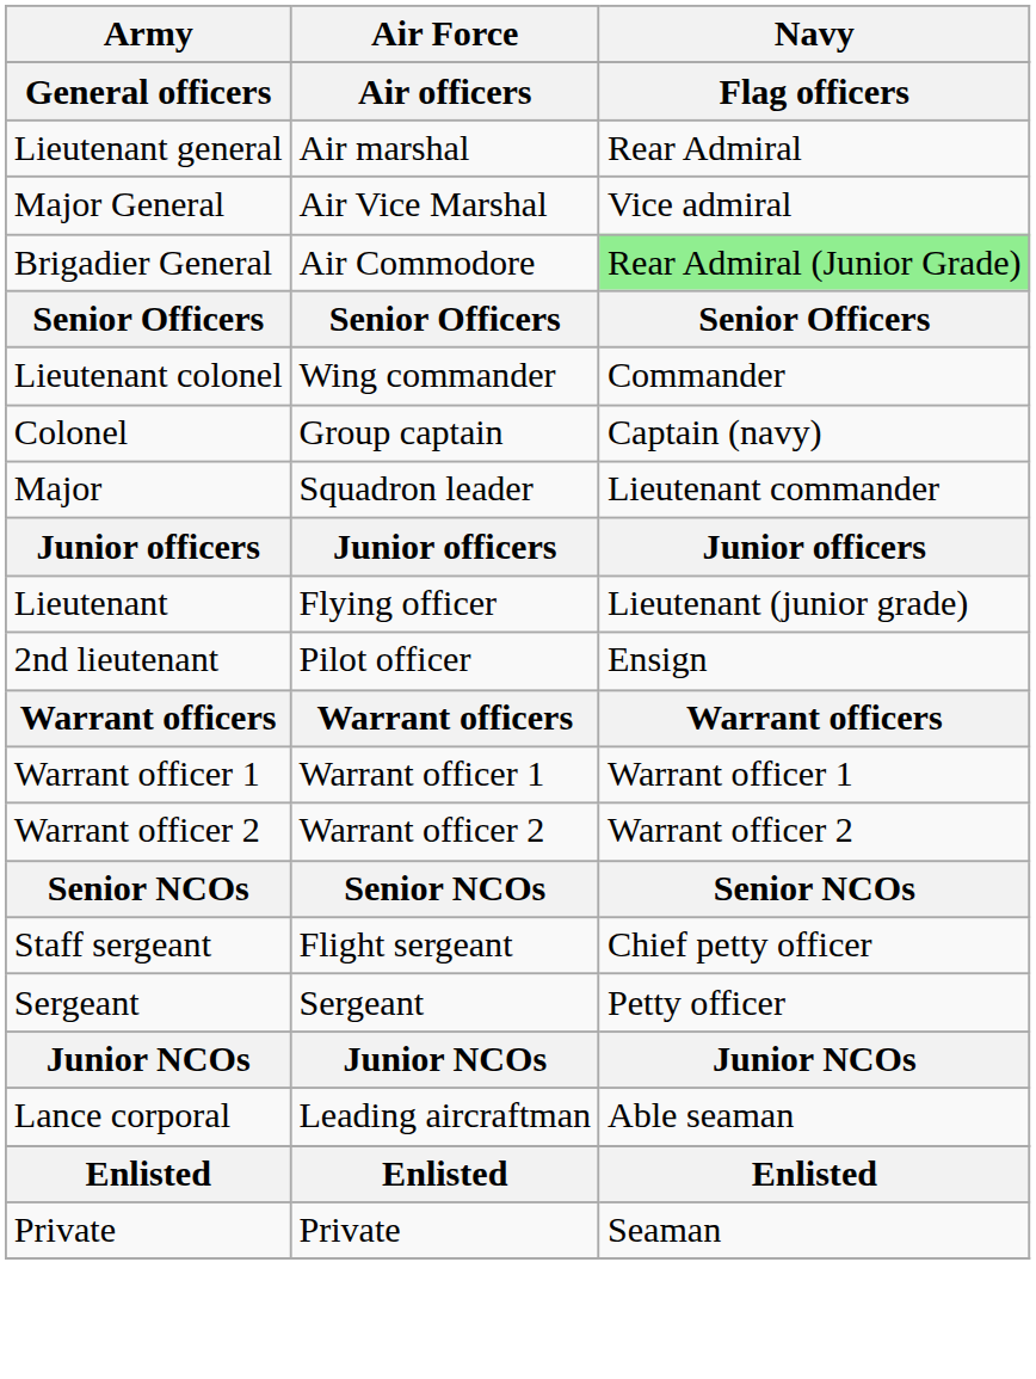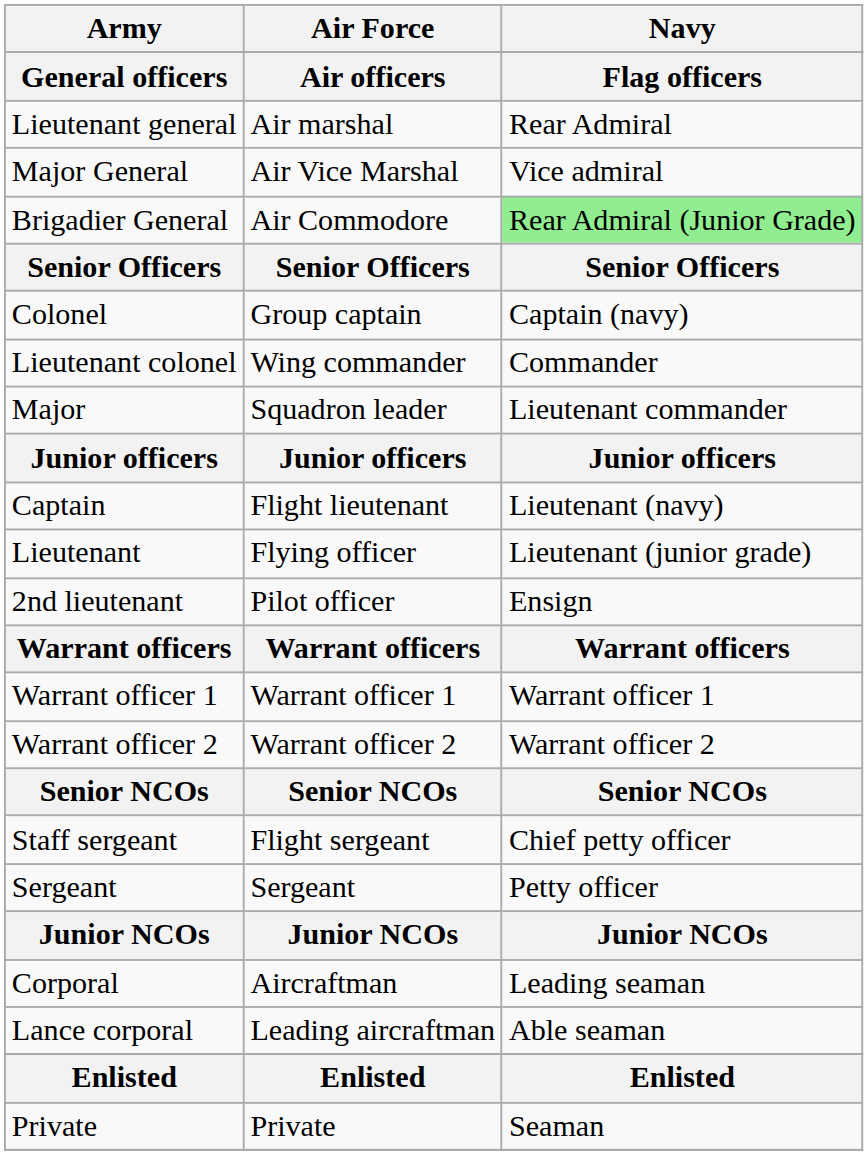rows swapped: Colonel <-> Lieutenant colonel
+ row: Captain | Flight lieutenant | Lieutenant (navy)
+ row: Corporal | Aircraftman | Leading seaman
